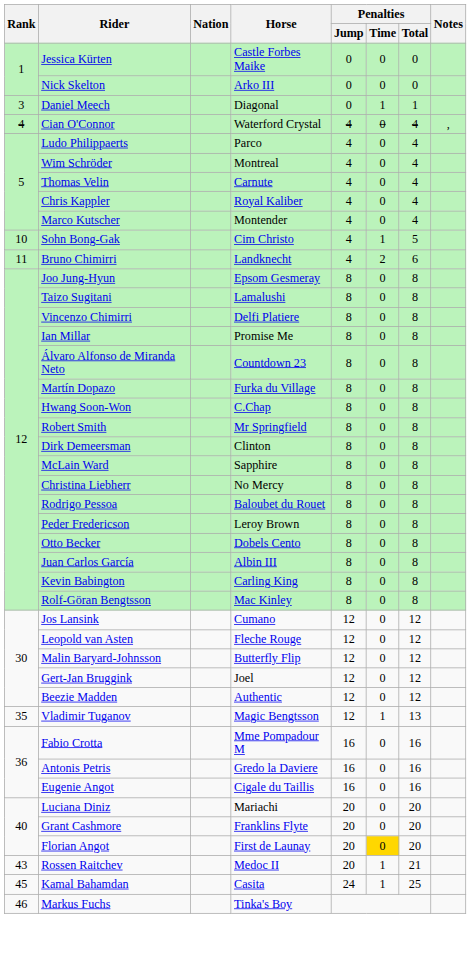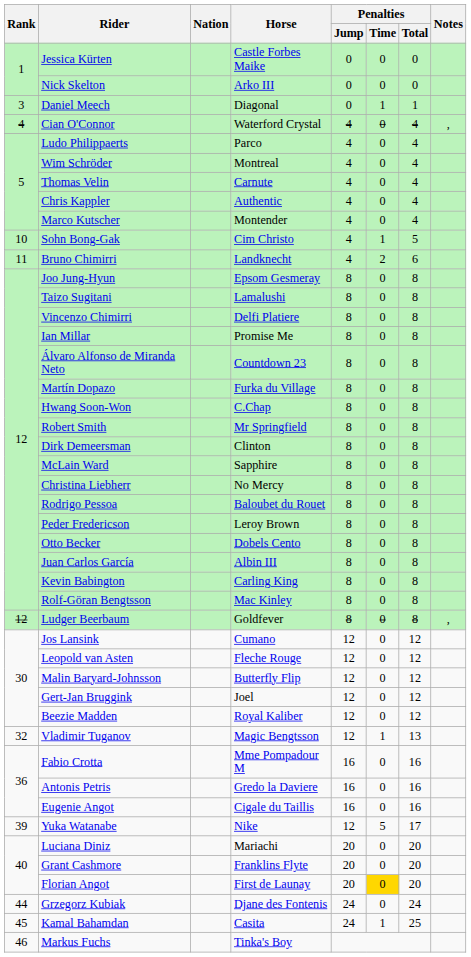Chris Kappler | Horse: Royal Kaliber -> Authentic
+ row: 12 | Ludger Beerbaum | Goldfever | 8 | 0 | 8 | ,
Beezie Madden | Horse: Authentic -> Royal Kaliber
Vladimir Tuganov | Rank: 35 -> 32
+ row: 39 | Yuka Watanabe | Nike | 12 | 5 | 17
- row: 43 | Rossen Raitchev | Medoc II | 20 | 1 | 21
+ row: 44 | Grzegorz Kubiak | Djane des Fontenis | 24 | 0 | 24
